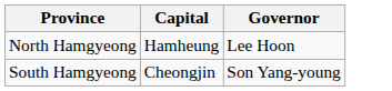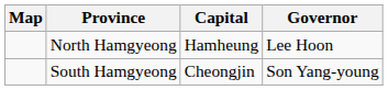+ column: Map
